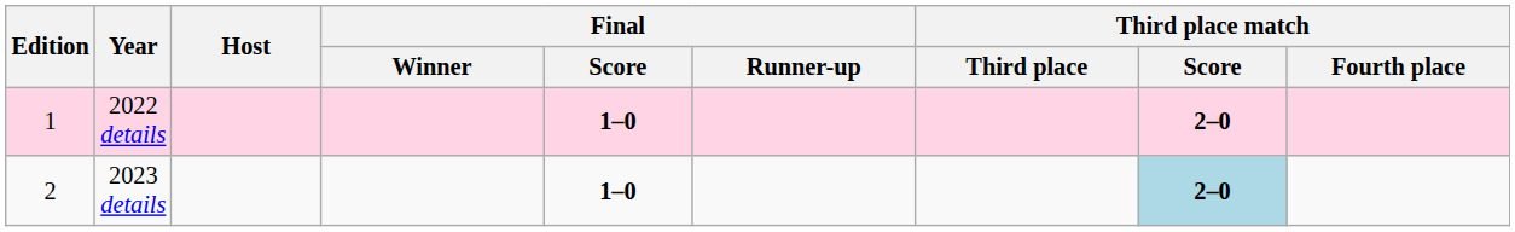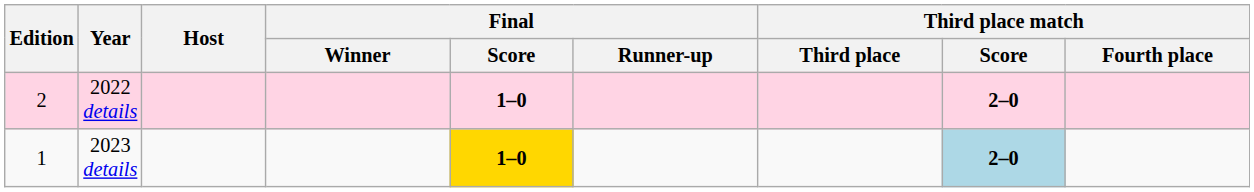2022 details | Edition: 1 -> 2
2023 details | Edition: 2 -> 1
2023 details | Final / Score: no background -> gold background
